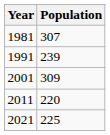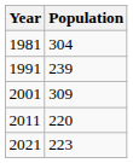1981 | Population: 307 -> 304
2021 | Population: 225 -> 223
